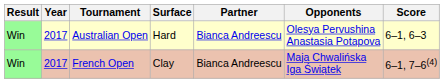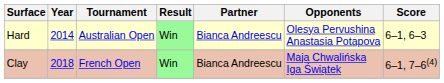columns swapped: Result <-> Surface
Australian Open | Year: 2017 -> 2014
French Open | Year: 2017 -> 2018
